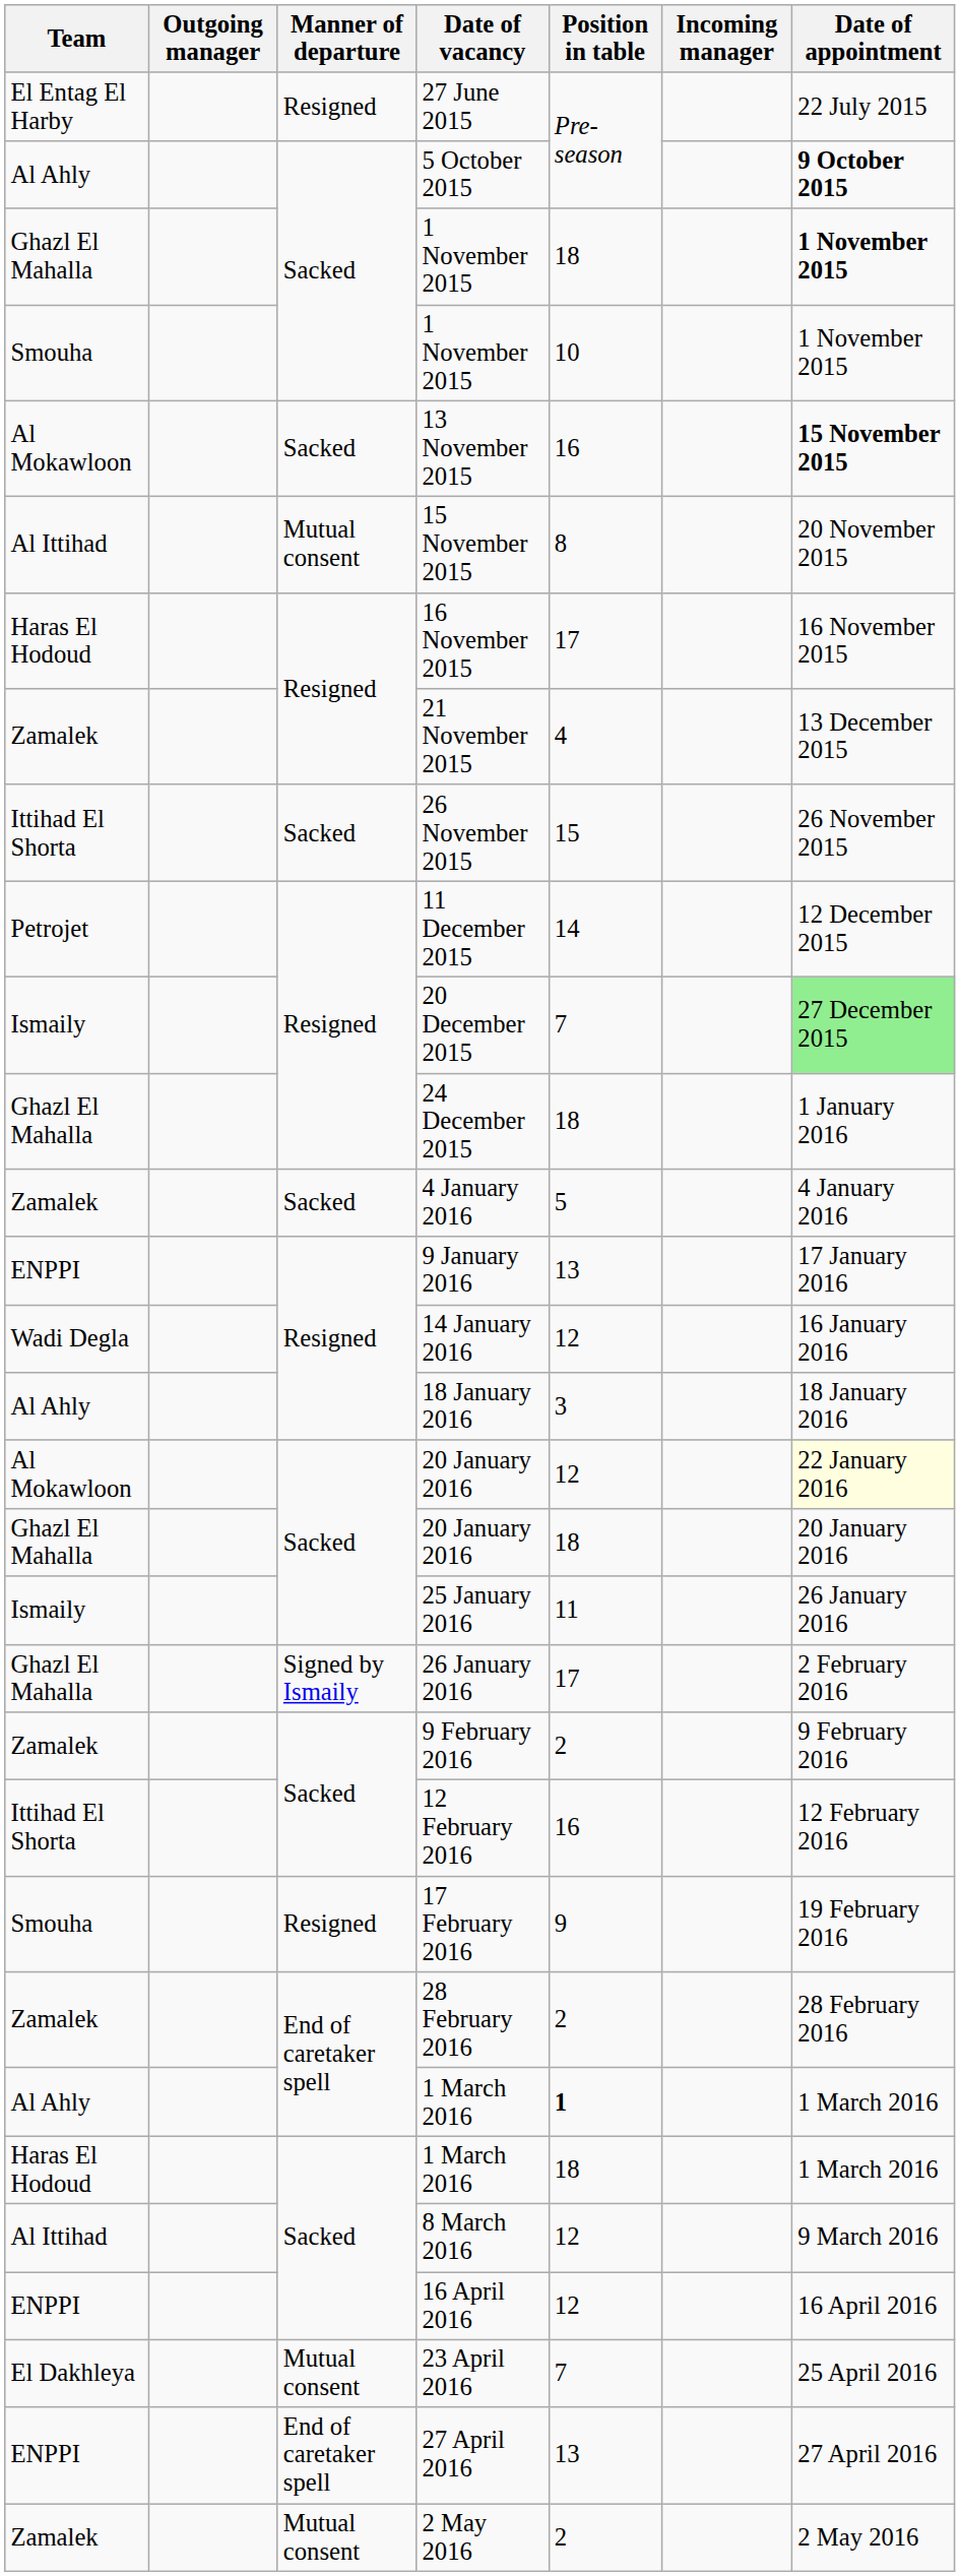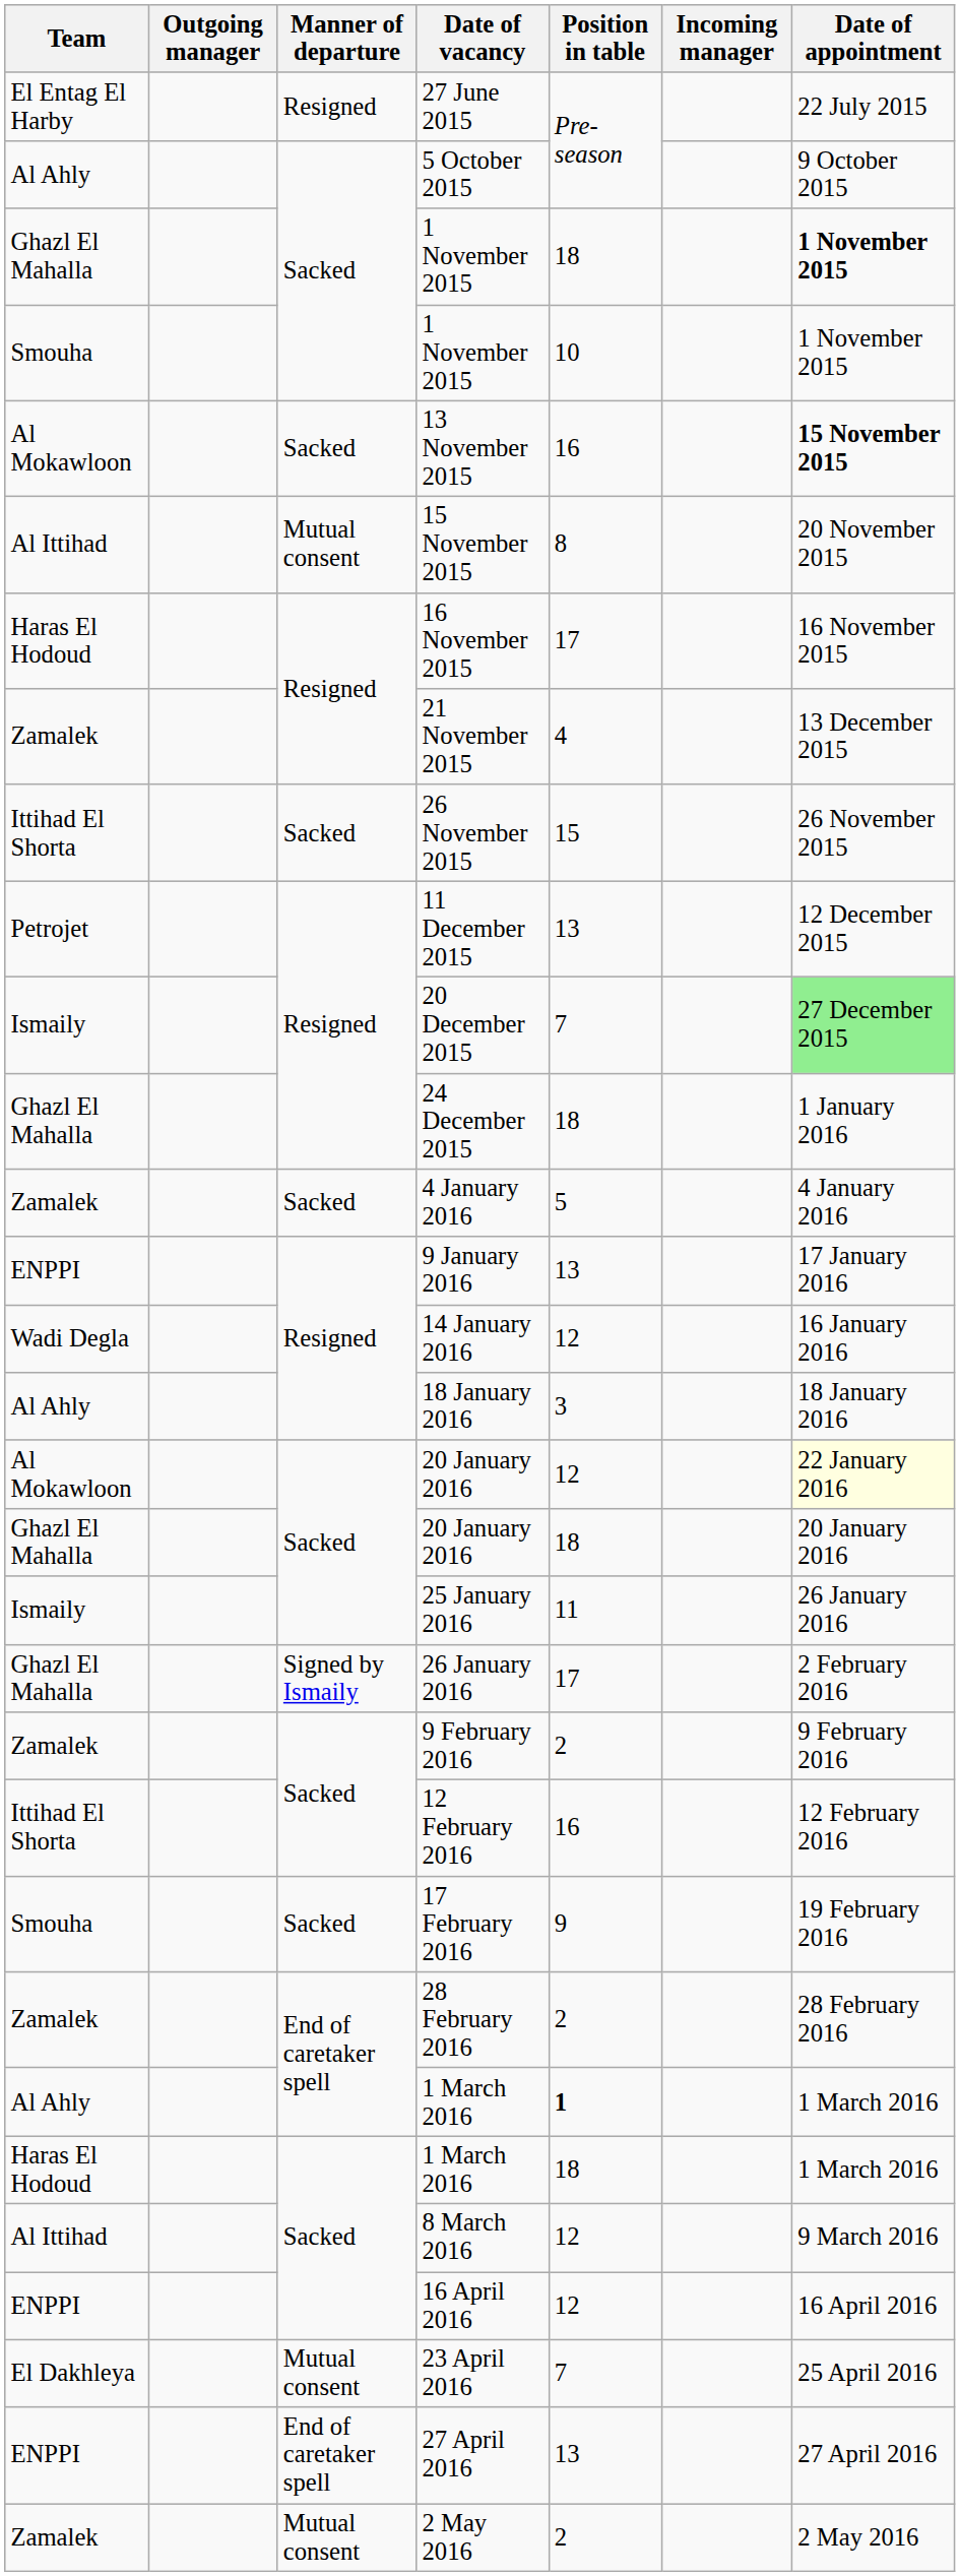5 October 2015 | Date of appointment: bold -> normal
11 December 2015 | Position in table: 14 -> 13
17 February 2016 | Manner of departure: Resigned -> Sacked
